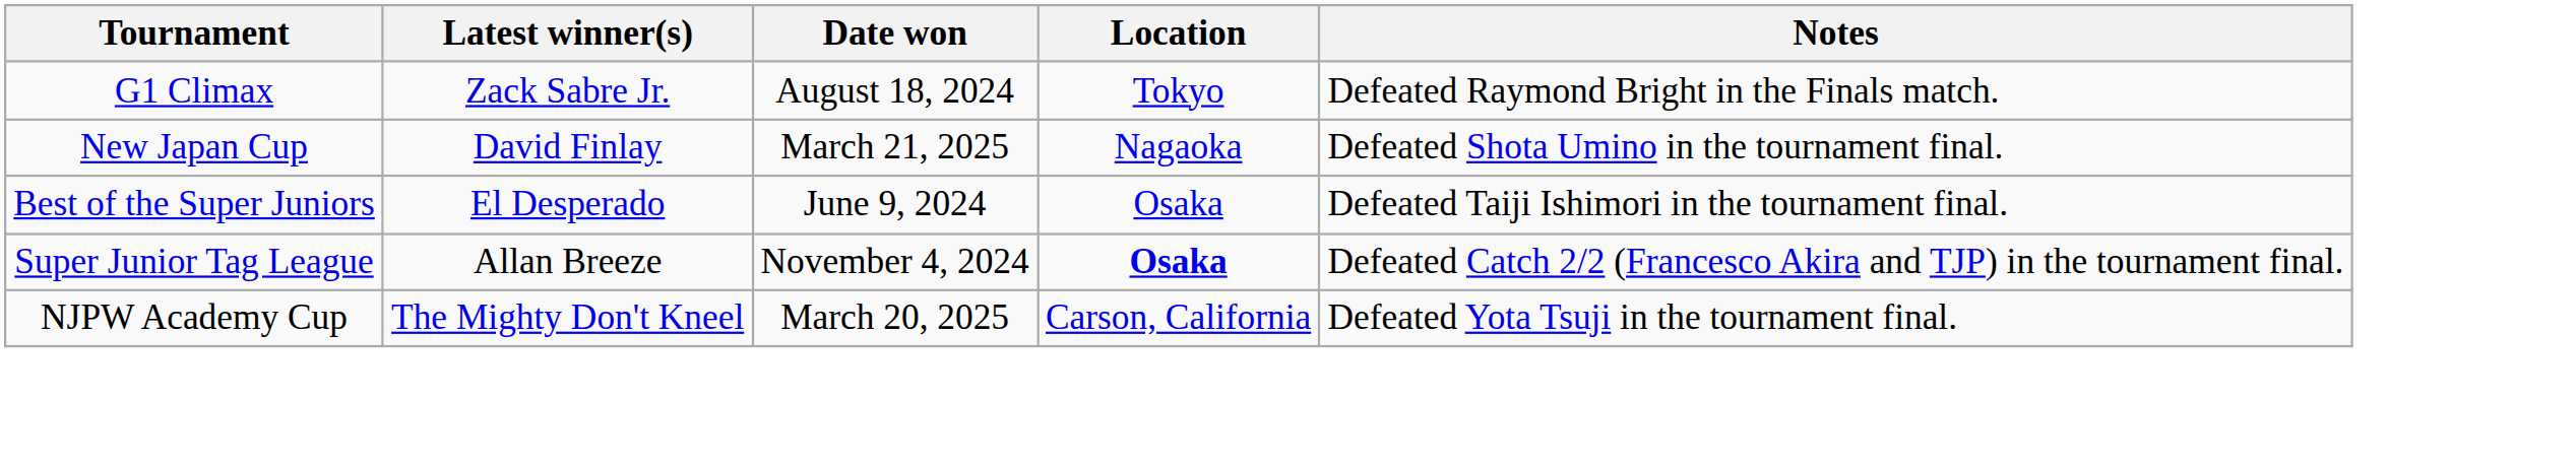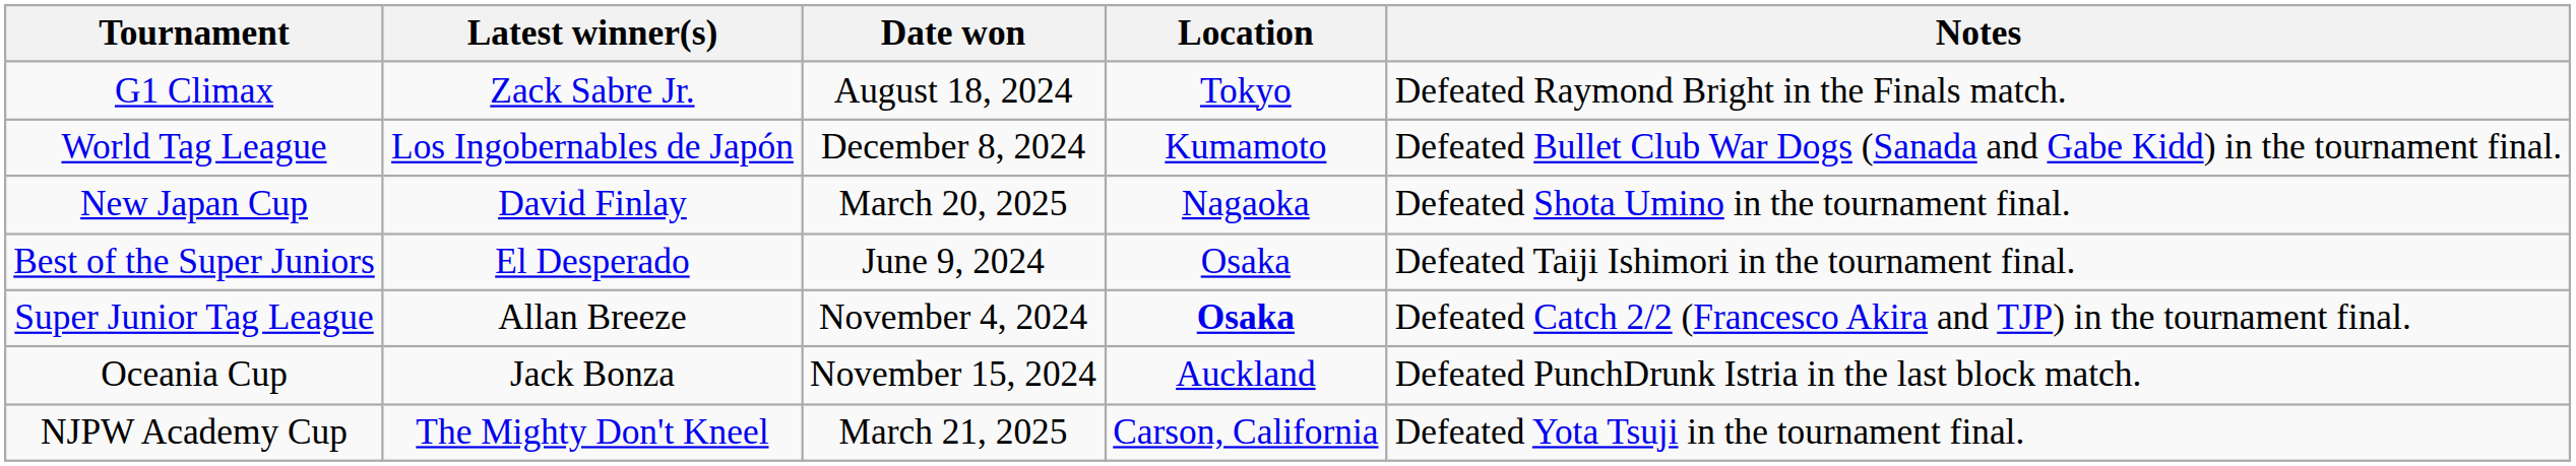+ row: World Tag League | Los Ingobernables de Japón | December 8, 2024 | Kumamoto | Defeated Bullet Club War Dogs (Sanada and Gabe Kidd) in the tournament final.
New Japan Cup | Date won: March 21, 2025 -> March 20, 2025
+ row: Oceania Cup | Jack Bonza | November 15, 2024 | Auckland | Defeated PunchDrunk Istria in the last block match.
NJPW Academy Cup | Date won: March 20, 2025 -> March 21, 2025
